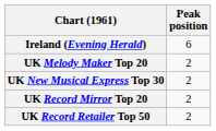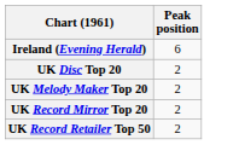+ row: UK Disc Top 20 | 2
- row: UK New Musical Express Top 30 | 2
